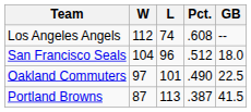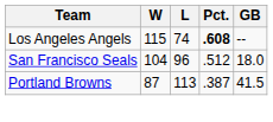Los Angeles Angels | W: 112 -> 115
Los Angeles Angels | Pct.: normal -> bold
- row: Oakland Commuters | 97 | 101 | .490 | 22.5
